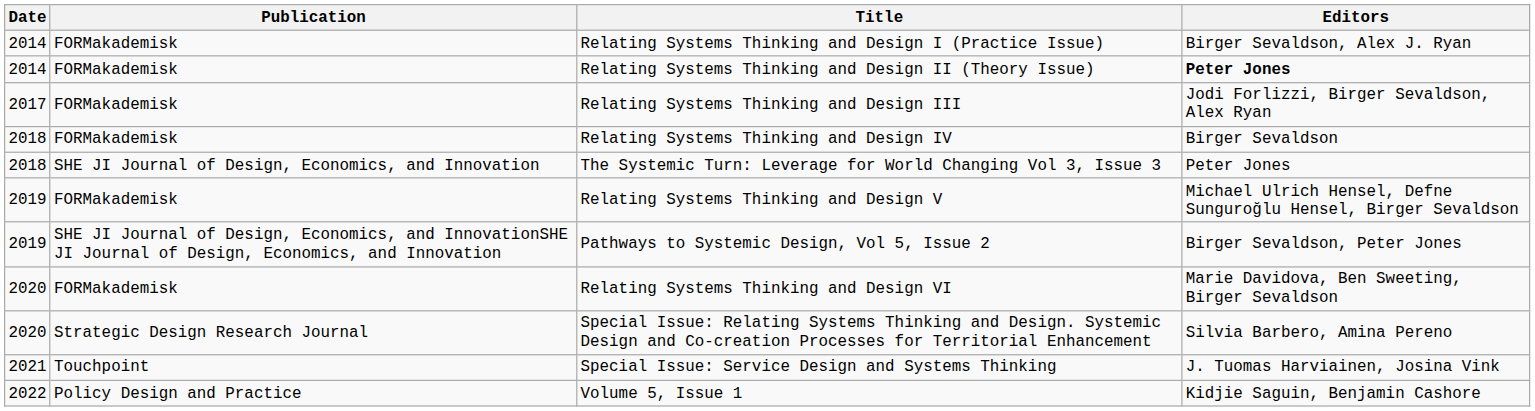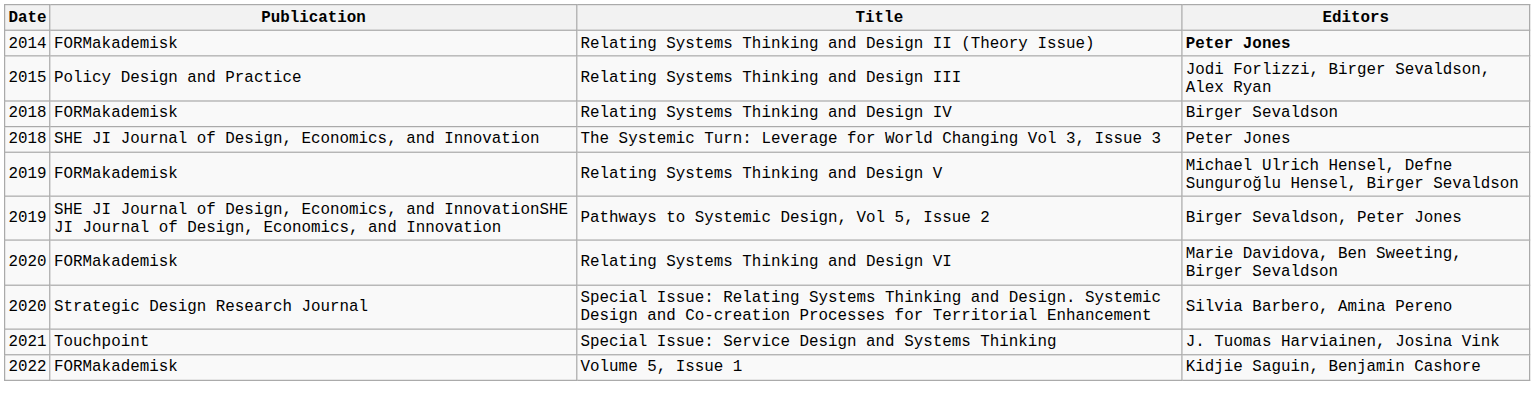- row: 2014 | FORMakademisk | Relating Systems Thinking and Design I (Practice Issue) | Birger Sevaldson, Alex J. Ryan
Relating Systems Thinking and Design III | Date: 2017 -> 2015
Relating Systems Thinking and Design III | Publication: FORMakademisk -> Policy Design and Practice
Volume 5, Issue 1 | Publication: Policy Design and Practice -> FORMakademisk
